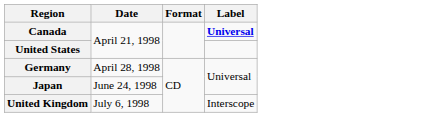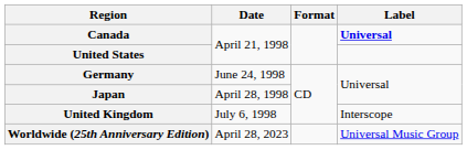Germany | Date: April 28, 1998 -> June 24, 1998
Japan | Date: June 24, 1998 -> April 28, 1998
+ row: Worldwide (25th Anniversary Edition) | April 28, 2023 | Universal Music Group
